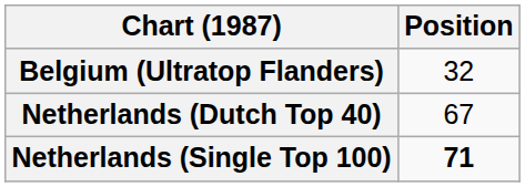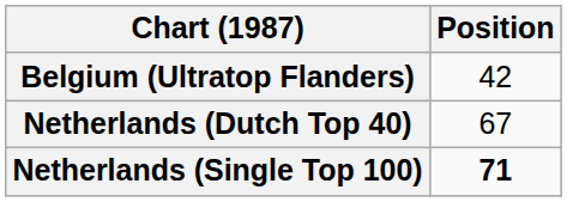Belgium (Ultratop Flanders) | Position: 32 -> 42
